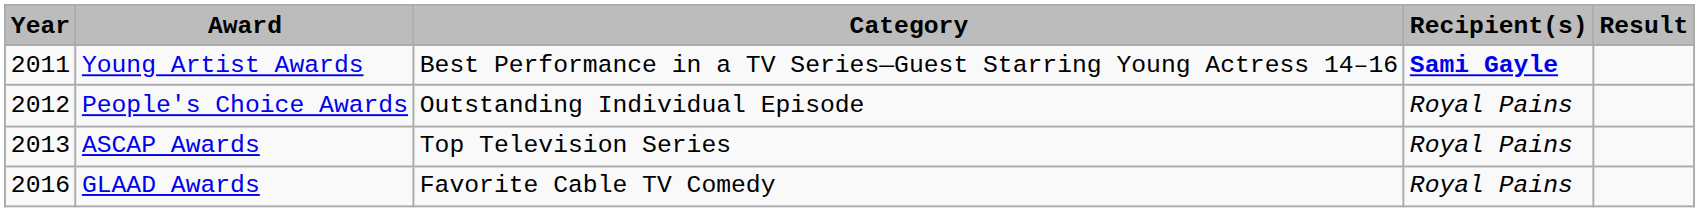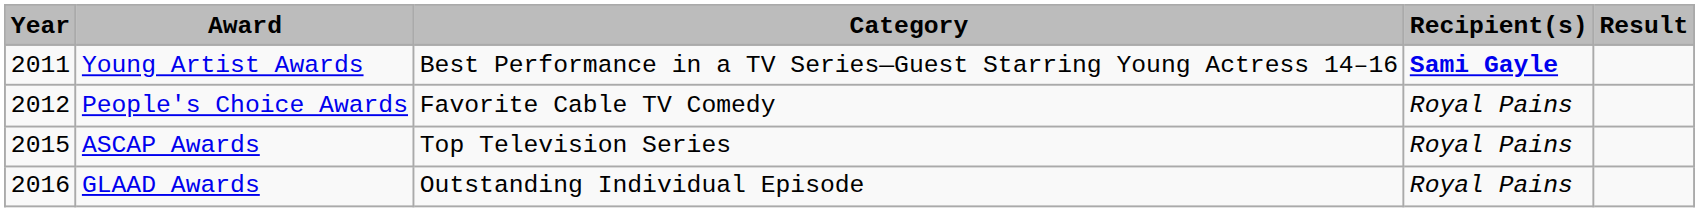People's Choice Awards | Category: Outstanding Individual Episode -> Favorite Cable TV Comedy
ASCAP Awards | Year: 2013 -> 2015
GLAAD Awards | Category: Favorite Cable TV Comedy -> Outstanding Individual Episode
